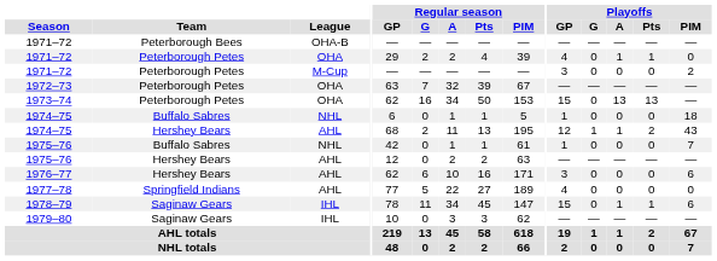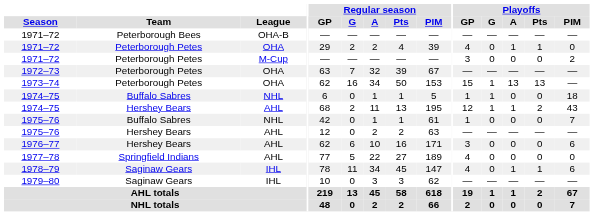1973–74 | Playoffs / G: 0 -> 1
1974–75 / NHL | Playoffs / G: 0 -> 1
1978–79 | Playoffs / GP: 15 -> 4
